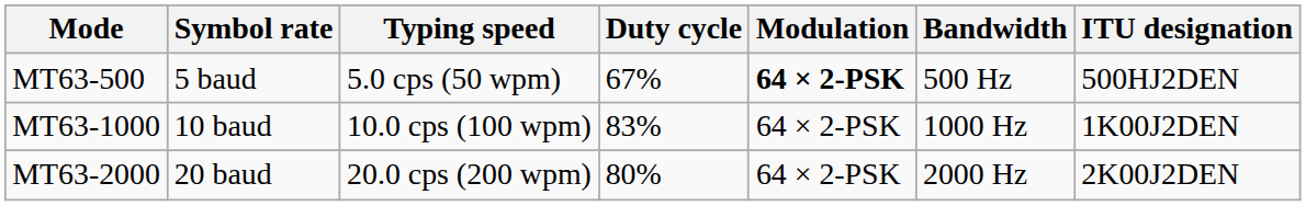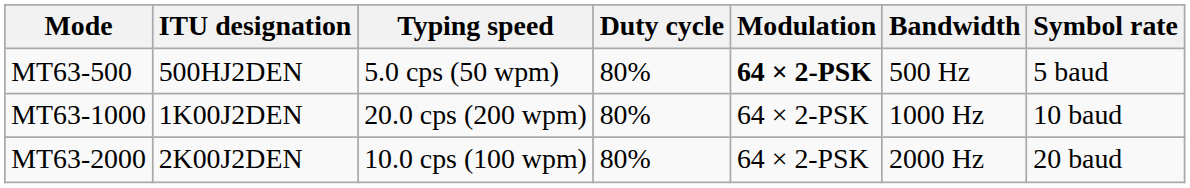columns swapped: Symbol rate <-> ITU designation
MT63-500 | Duty cycle: 67% -> 80%
MT63-1000 | Typing speed: 10.0 cps (100 wpm) -> 20.0 cps (200 wpm)
MT63-1000 | Duty cycle: 83% -> 80%
MT63-2000 | Typing speed: 20.0 cps (200 wpm) -> 10.0 cps (100 wpm)
